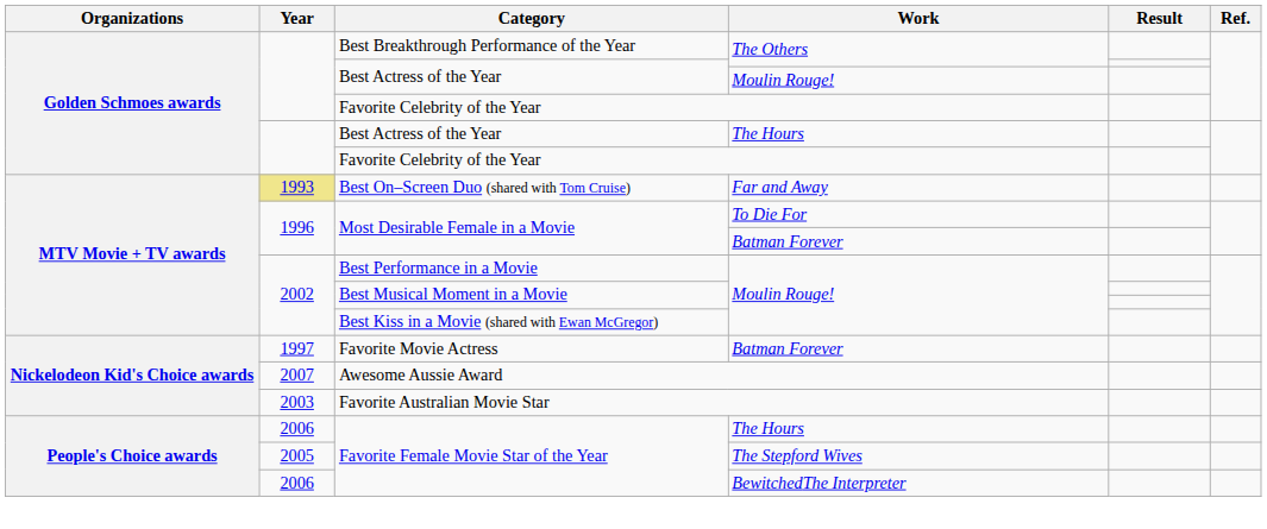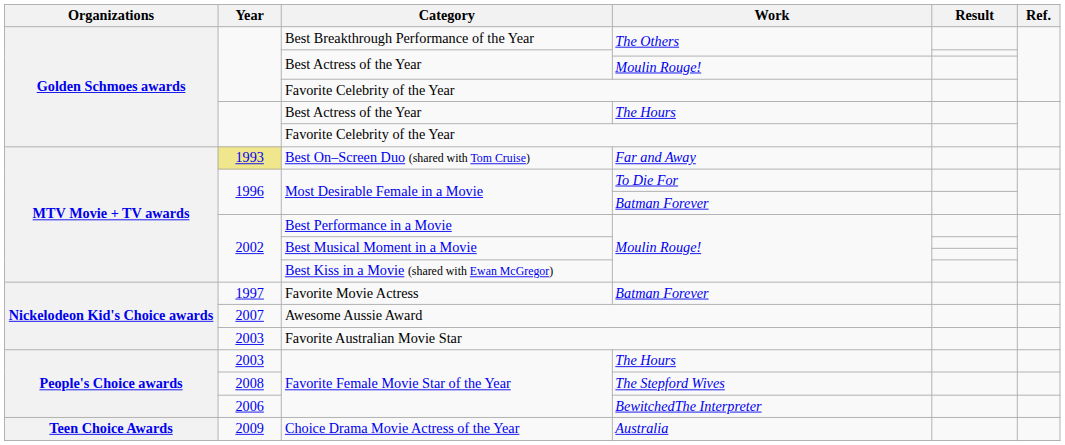Favorite Female Movie Star of the Year / The Hours | Year: 2006 -> 2003
Favorite Female Movie Star of the Year / The Stepford Wives | Year: 2005 -> 2008
+ row: Teen Choice Awards | 2009 | Choice Drama Movie Actress of the Year | Australia
